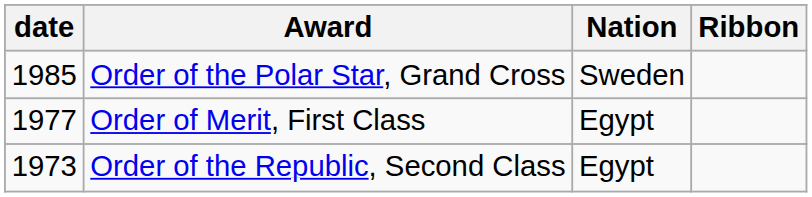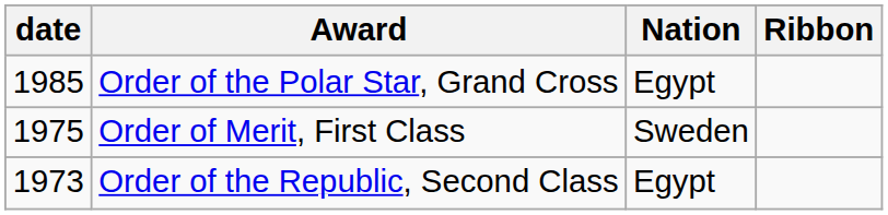Order of the Polar Star, Grand Cross | Nation: Sweden -> Egypt
Order of Merit, First Class | date: 1977 -> 1975
Order of Merit, First Class | Nation: Egypt -> Sweden
